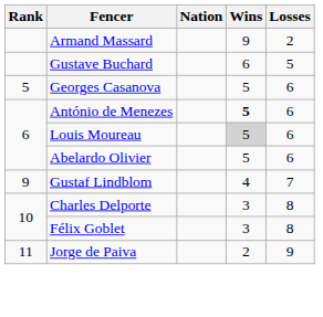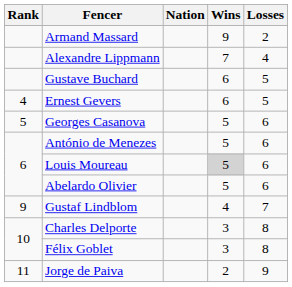+ row: Alexandre Lippmann | 7 | 4
+ row: 4 | Ernest Gevers | 6 | 5
António de Menezes | Wins: bold -> normal
